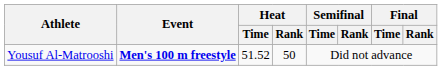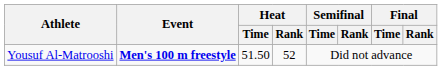Yousuf Al-Matrooshi | Heat / Time: 51.52 -> 51.50
Yousuf Al-Matrooshi | Heat / Rank: 50 -> 52
